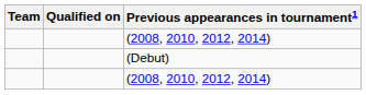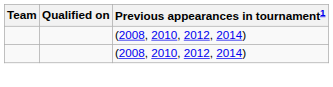- row: (Debut)
